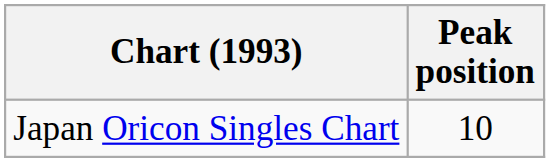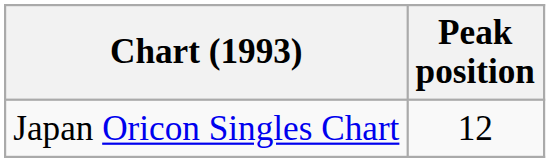Japan Oricon Singles Chart | Peak position: 10 -> 12
